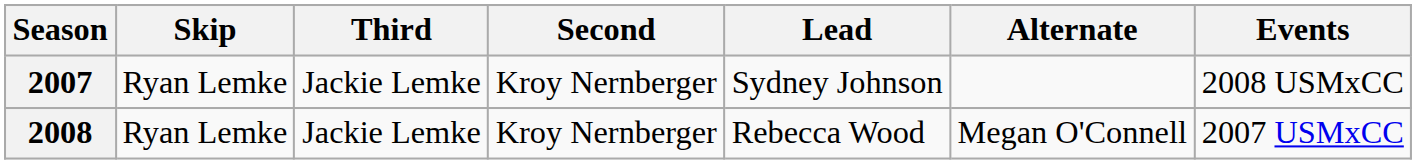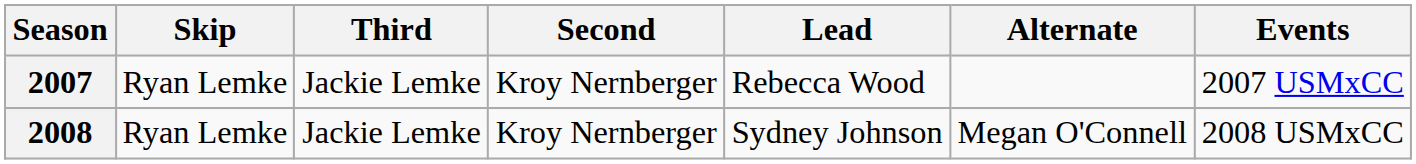2007 | Lead: Sydney Johnson -> Rebecca Wood
2007 | Events: 2008 USMxCC -> 2007 USMxCC
2008 | Lead: Rebecca Wood -> Sydney Johnson
2008 | Events: 2007 USMxCC -> 2008 USMxCC
